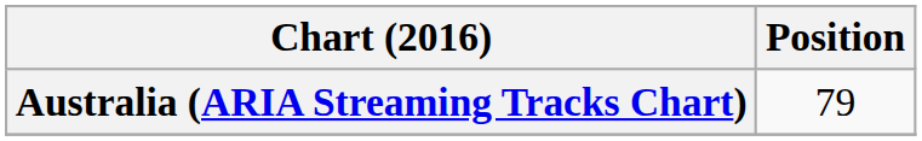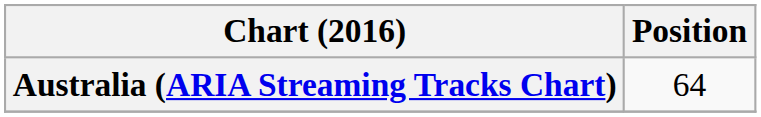Australia (ARIA Streaming Tracks Chart) | Position: 79 -> 64
